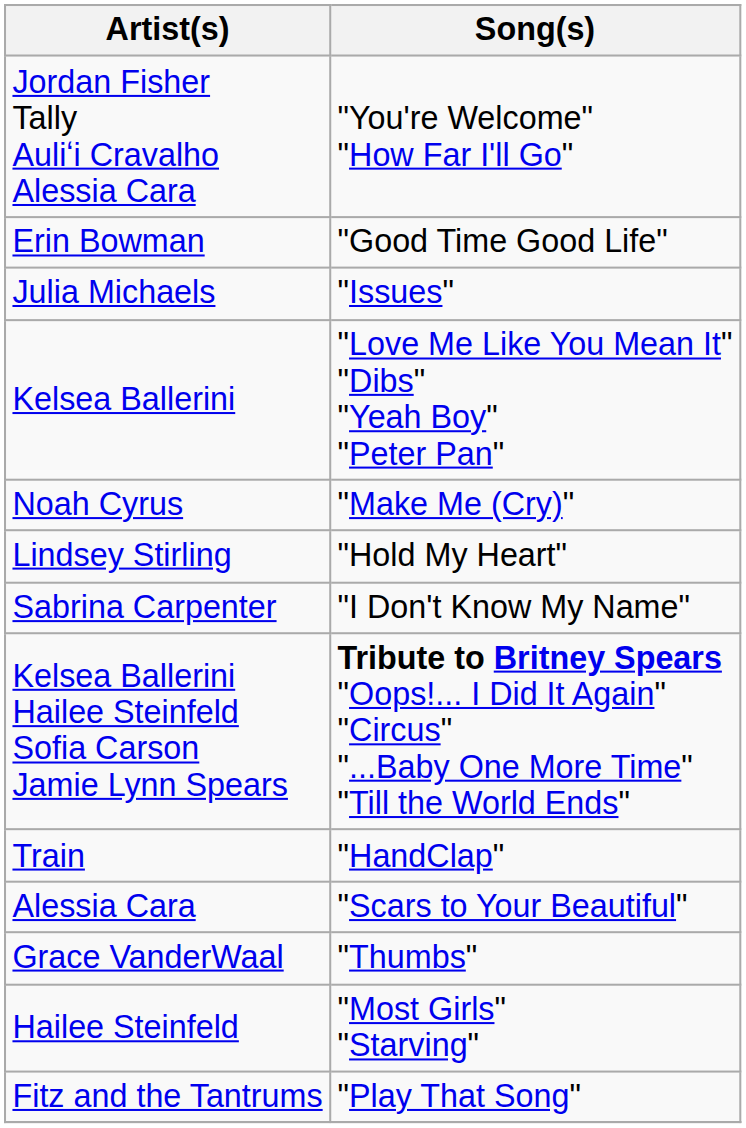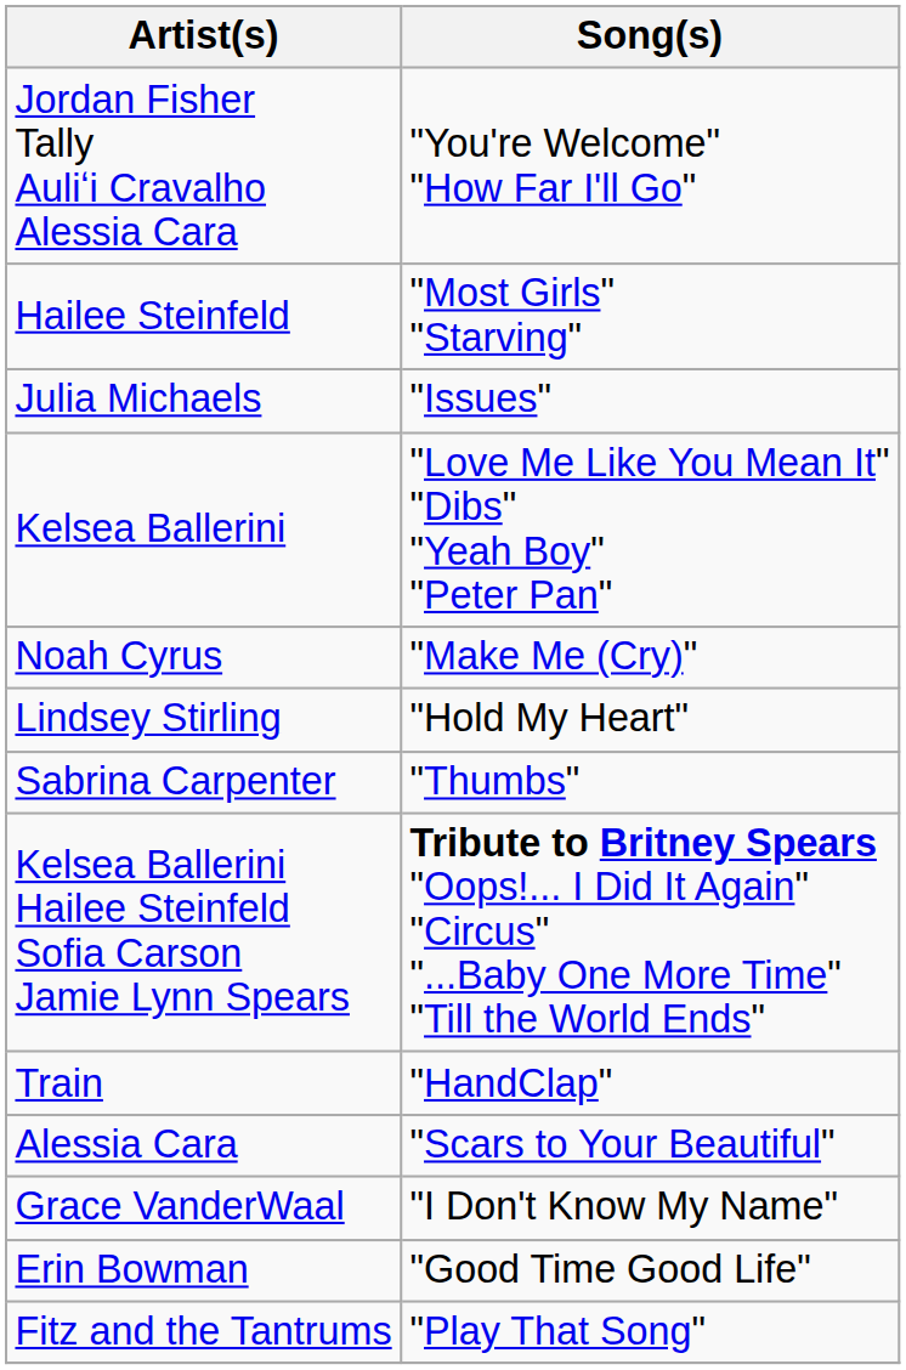rows swapped: Hailee Steinfeld <-> Erin Bowman
Sabrina Carpenter | Song(s): "I Don't Know My Name" -> "Thumbs"
Grace VanderWaal | Song(s): "Thumbs" -> "I Don't Know My Name"
